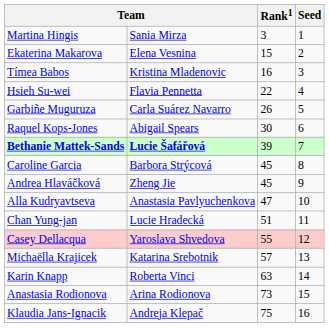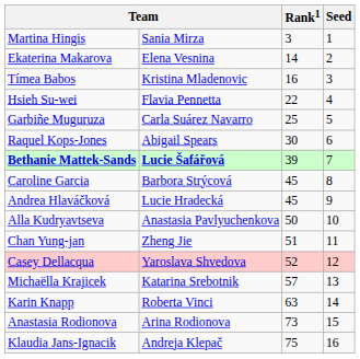Ekaterina Makarova | Rank1: 15 -> 14
Garbiñe Muguruza | Rank1: 26 -> 25
Andrea Hlaváčková | column 2: Zheng Jie -> Lucie Hradecká
Alla Kudryavtseva | Rank1: 47 -> 50
Chan Yung-jan | column 2: Lucie Hradecká -> Zheng Jie
Casey Dellacqua | Rank1: 55 -> 52
